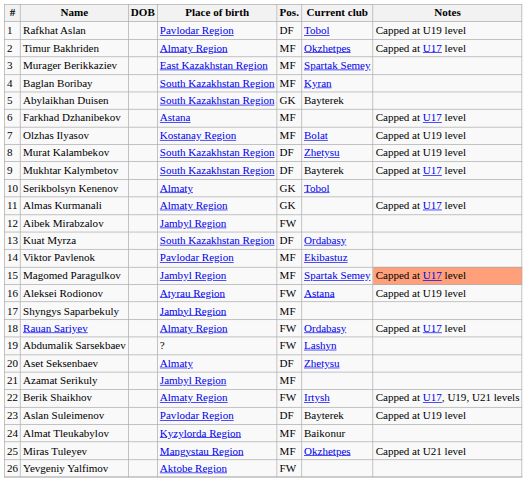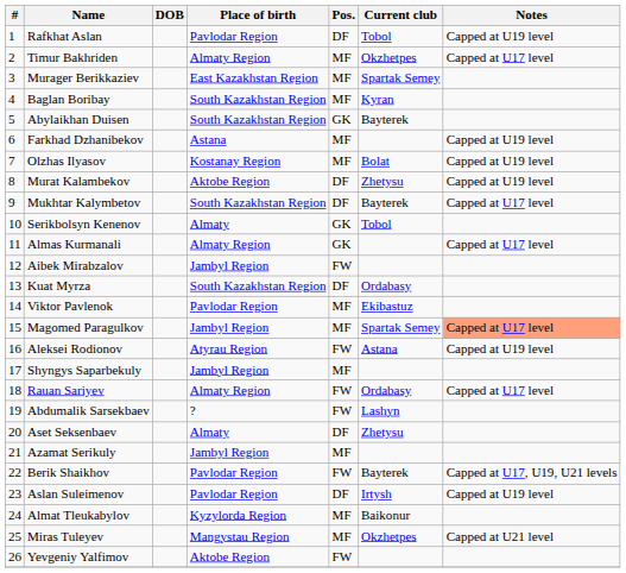Farkhad Dzhanibekov | Notes: Capped at U17 level -> Capped at U19 level
Murat Kalambekov | Place of birth: South Kazakhstan Region -> Aktobe Region
Berik Shaikhov | Place of birth: Almaty Region -> Pavlodar Region
Berik Shaikhov | Current club: Irtysh -> Bayterek
Aslan Suleimenov | Current club: Bayterek -> Irtysh
